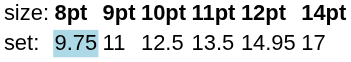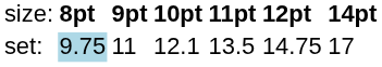set: | column 4: 12.5 -> 12.1
set: | column 6: 14.95 -> 14.75
